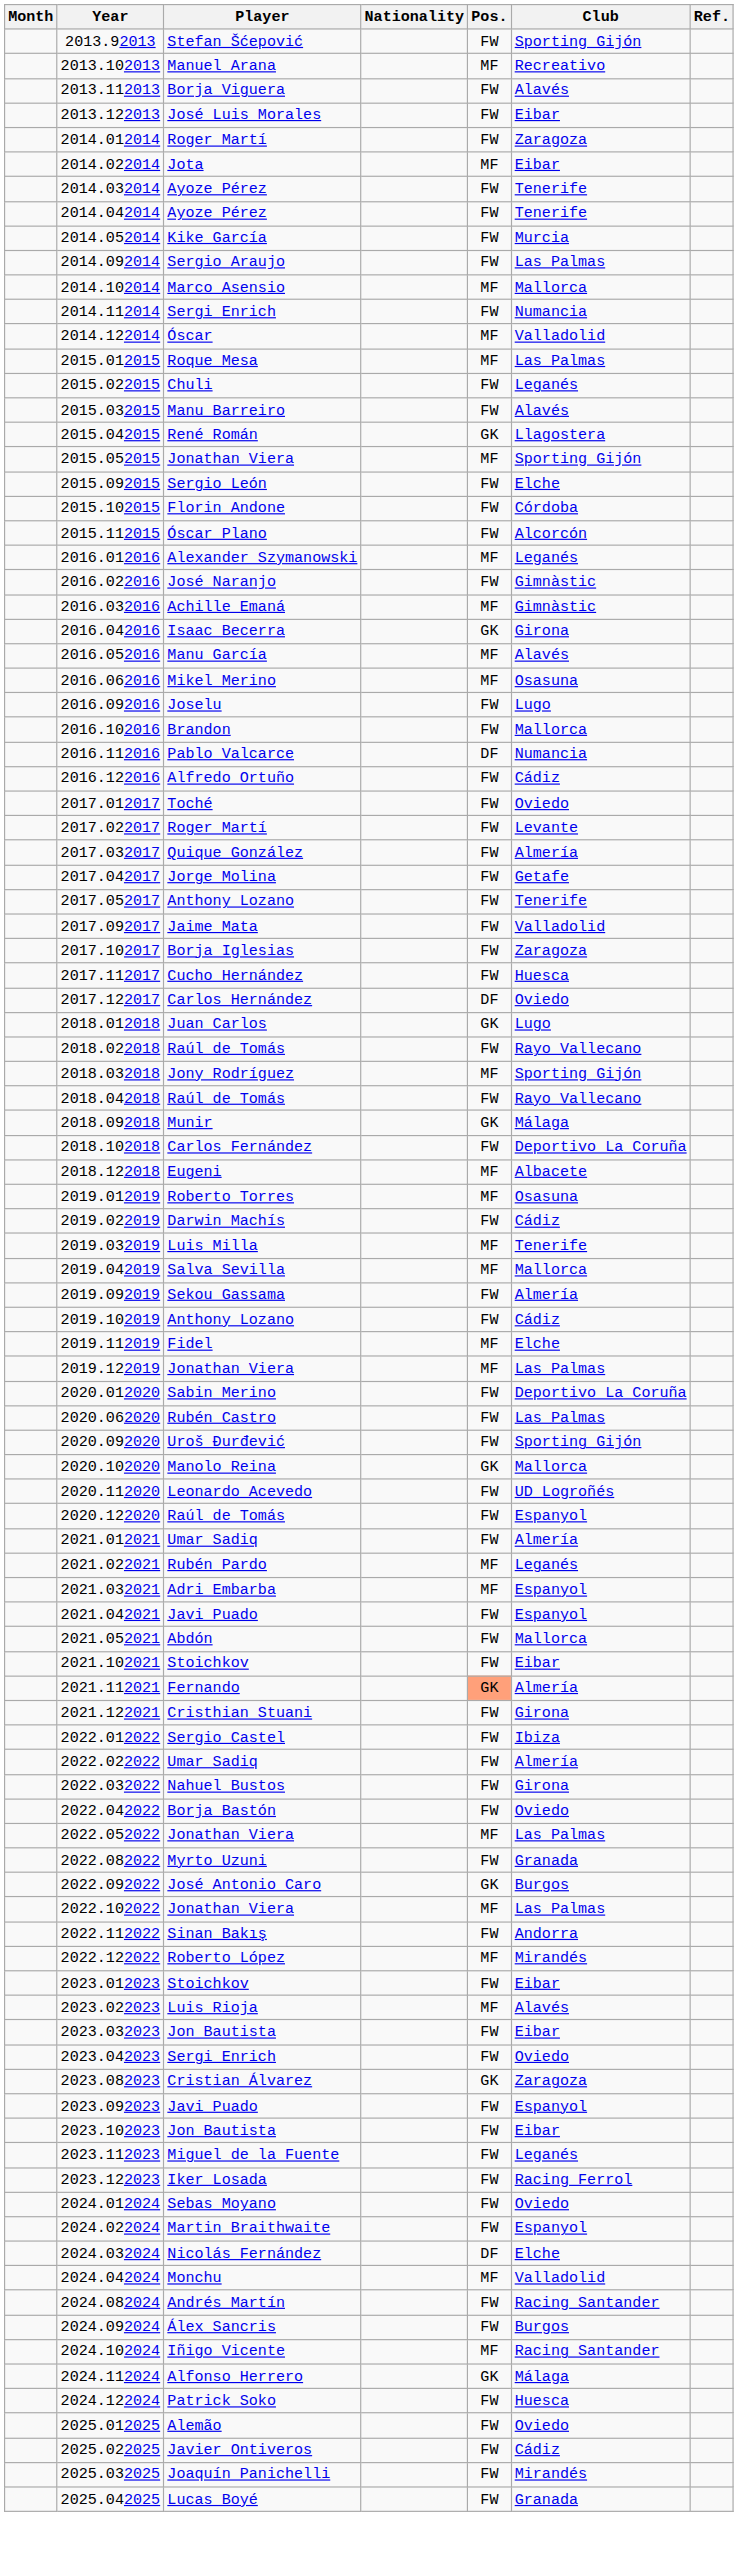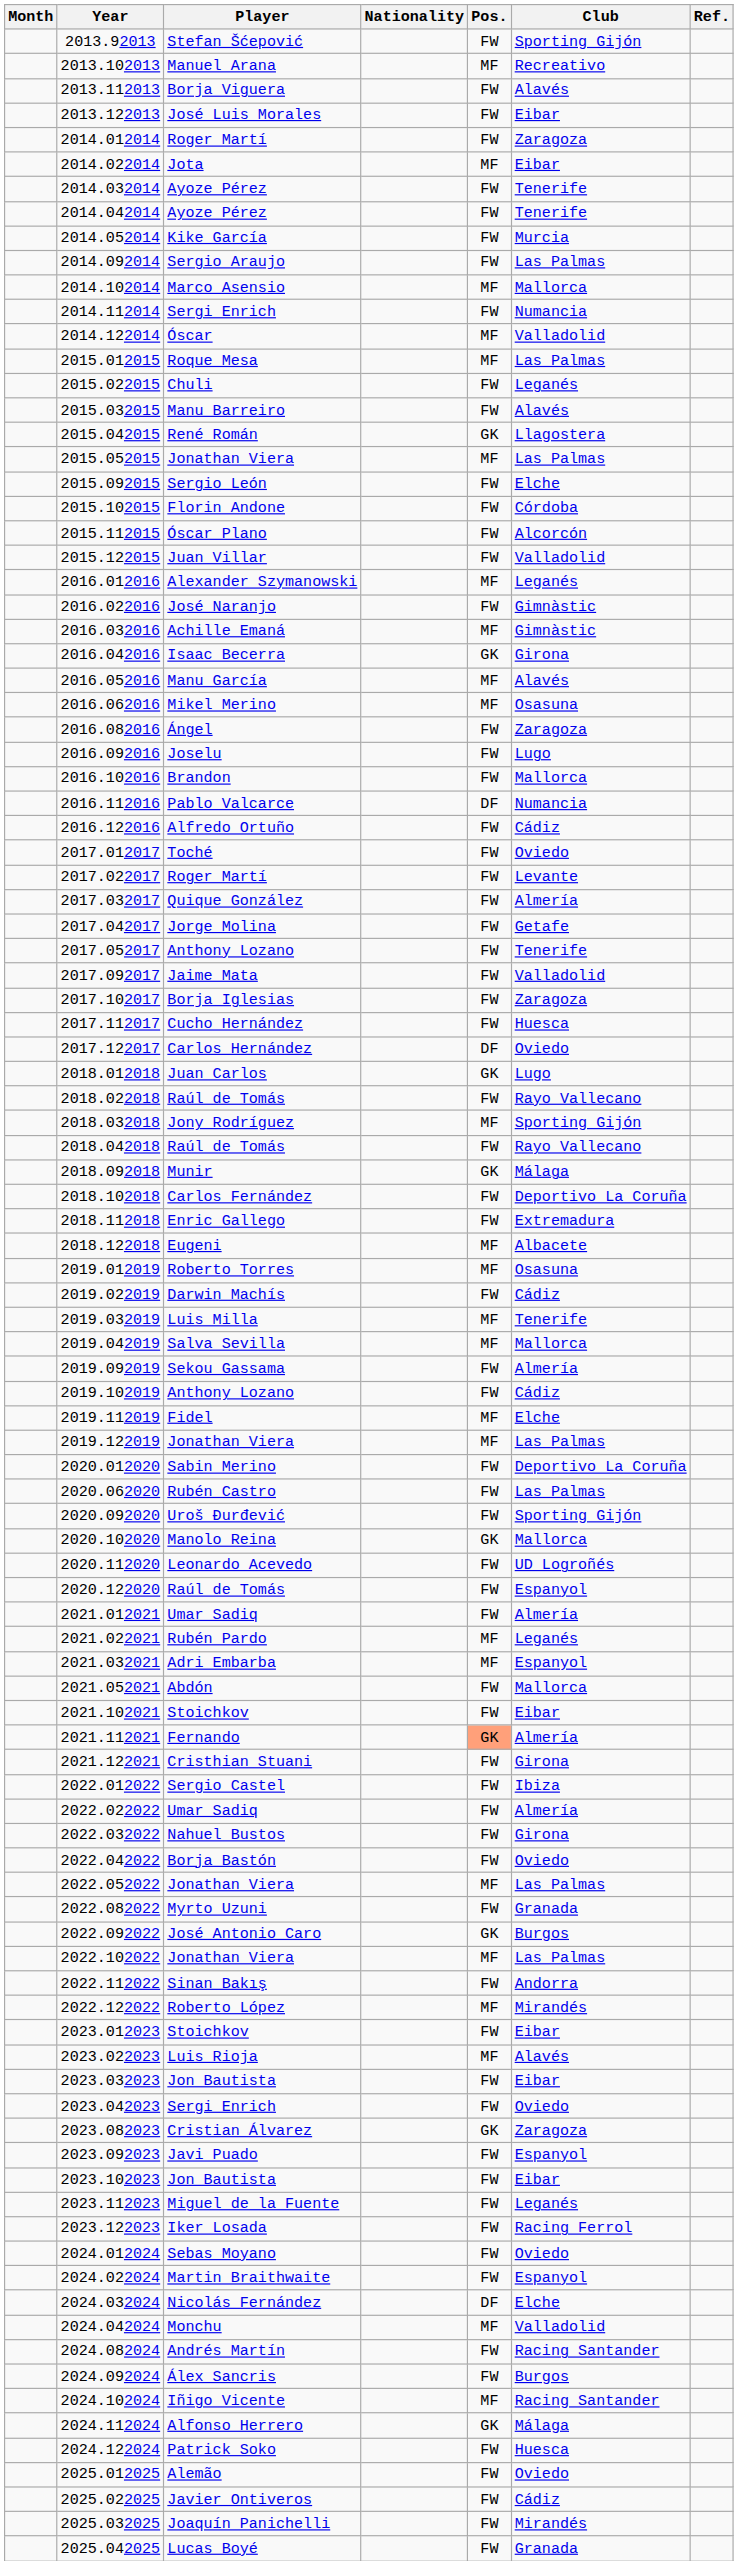2015.052015 | Club: Sporting Gijón -> Las Palmas
+ row: 2015.122015 | Juan Villar | FW | Valladolid
+ row: 2016.082016 | Ángel | FW | Zaragoza
+ row: 2018.112018 | Enric Gallego | FW | Extremadura
- row: 2021.042021 | Javi Puado | FW | Espanyol
